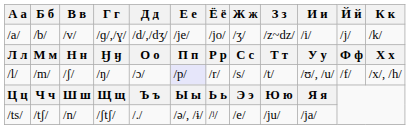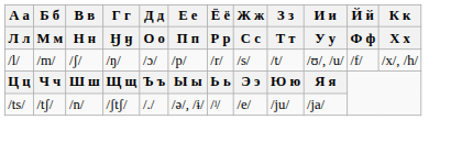- row: /a/ | /b/ | /v/ | /ɡ/,/ɣ/ | /d/,/dʒ/ | /je/ | /jo/ | /ʒ/ | /z~dz/ | /i/ | /j/ | /k/
/ŋ/ | Е е: lavender background -> no background
